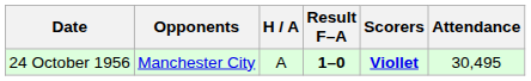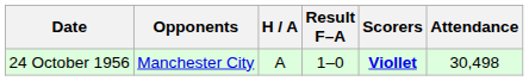24 October 1956 | Result F–A: bold -> normal
24 October 1956 | Attendance: 30,495 -> 30,498
